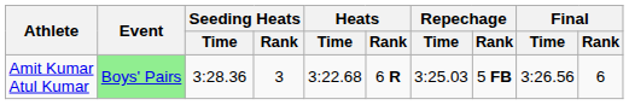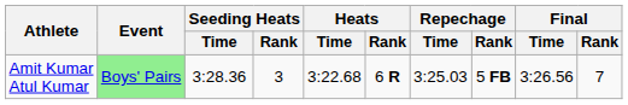Amit Kumar Atul Kumar | Final / Rank: 6 -> 7
